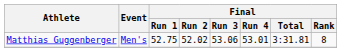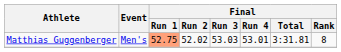Matthias Guggenberger | Final / Run 1: no background -> lightsalmon background
Matthias Guggenberger | Final / Run 3: 53.06 -> 53.03
